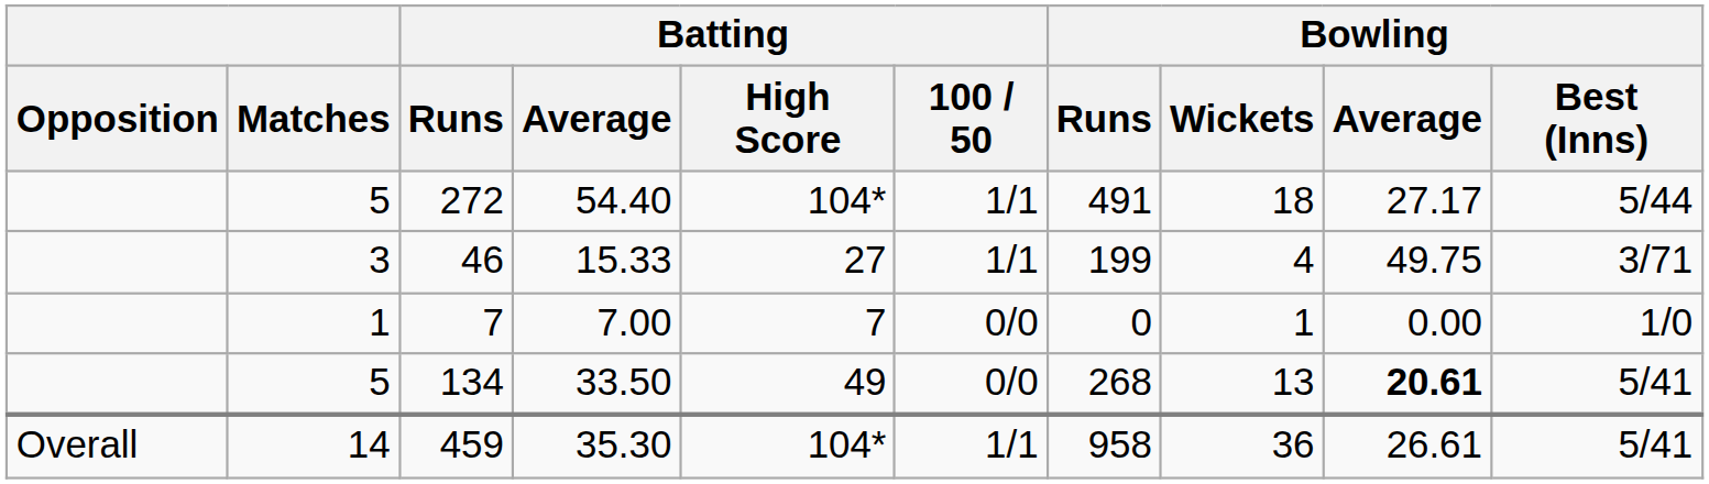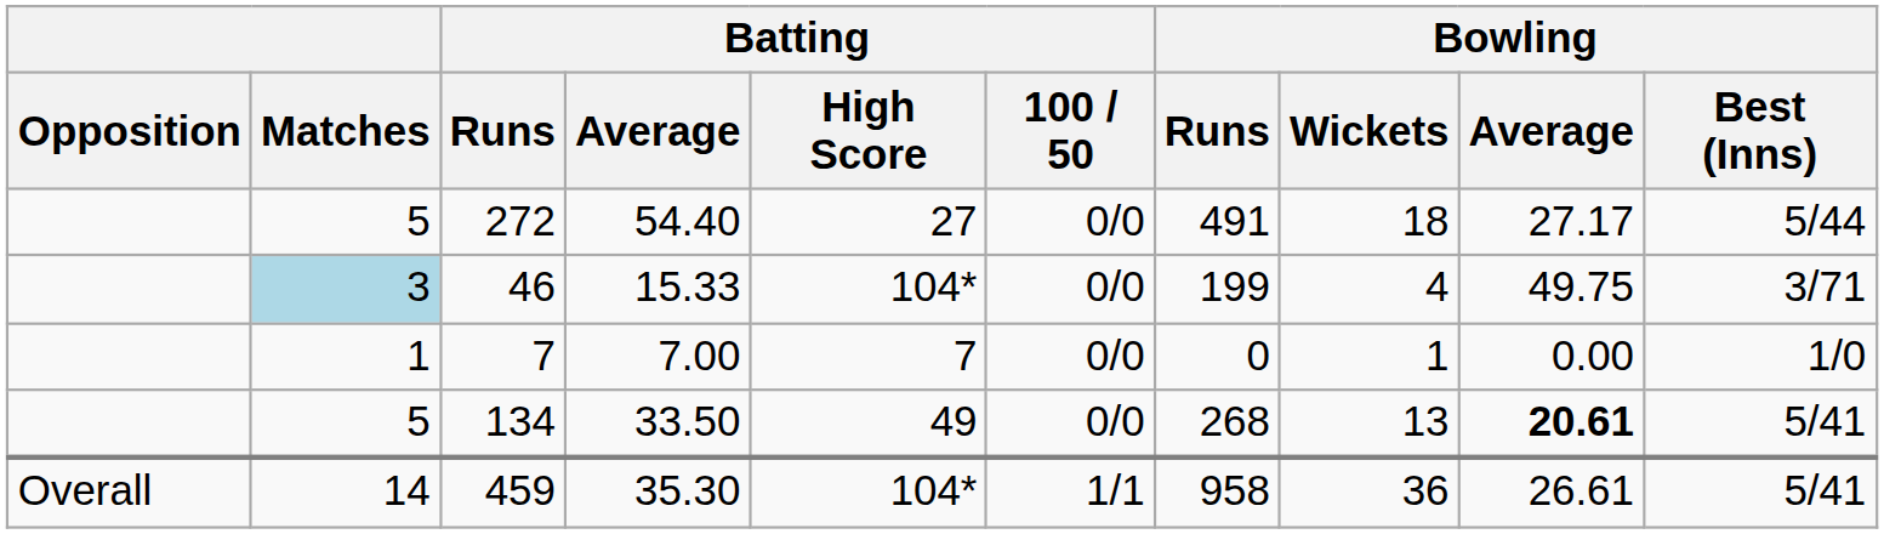272 | Batting / High Score: 104* -> 27
272 | Batting / 100 / 50: 1/1 -> 0/0
46 | Matches: no background -> lightblue background
46 | Batting / High Score: 27 -> 104*
46 | Batting / 100 / 50: 1/1 -> 0/0
